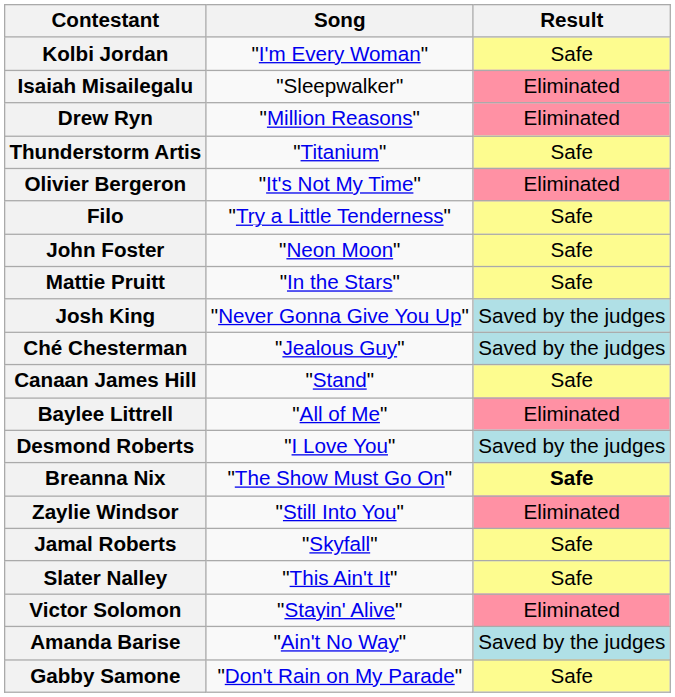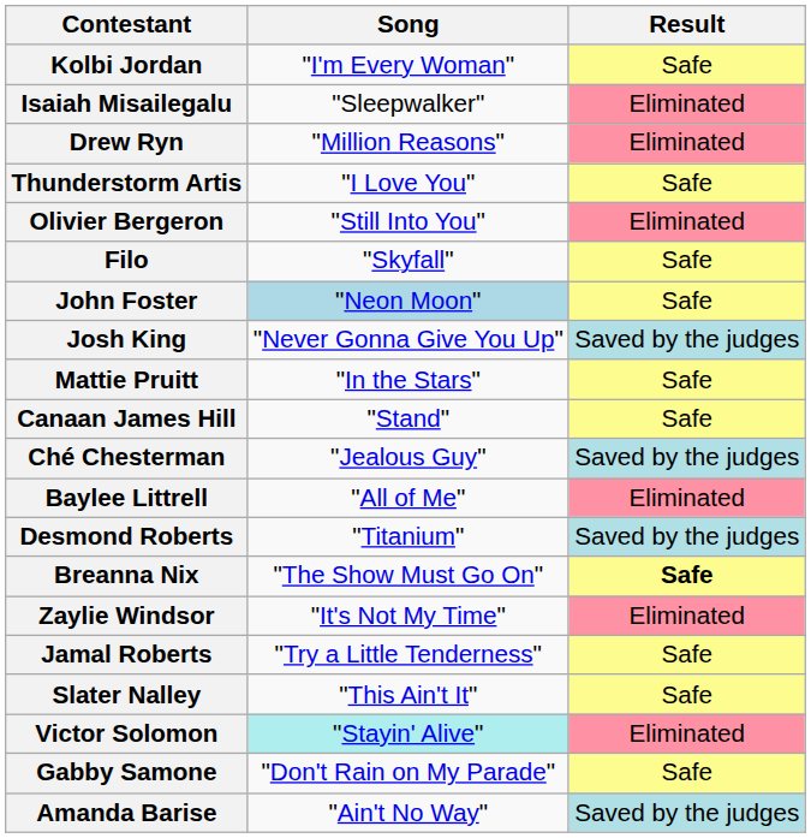Thunderstorm Artis | Song: "Titanium" -> "I Love You"
Olivier Bergeron | Song: "It's Not My Time" -> "Still Into You"
Filo | Song: "Try a Little Tenderness" -> "Skyfall"
John Foster | Song: no background -> lightblue background
rows swapped: Josh King <-> Mattie Pruitt
rows swapped: Canaan James Hill <-> Ché Chesterman
Desmond Roberts | Song: "I Love You" -> "Titanium"
Zaylie Windsor | Song: "Still Into You" -> "It's Not My Time"
Jamal Roberts | Song: "Skyfall" -> "Try a Little Tenderness"
Victor Solomon | Song: no background -> paleturquoise background
rows swapped: Gabby Samone <-> Amanda Barise
